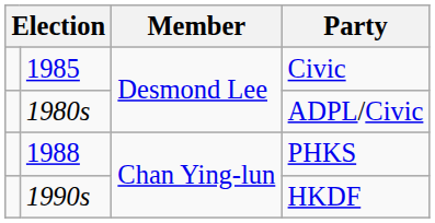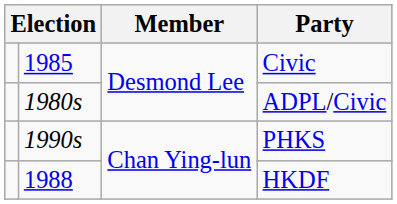PHKS | column 2: 1988 -> 1990s
HKDF | column 2: 1990s -> 1988
